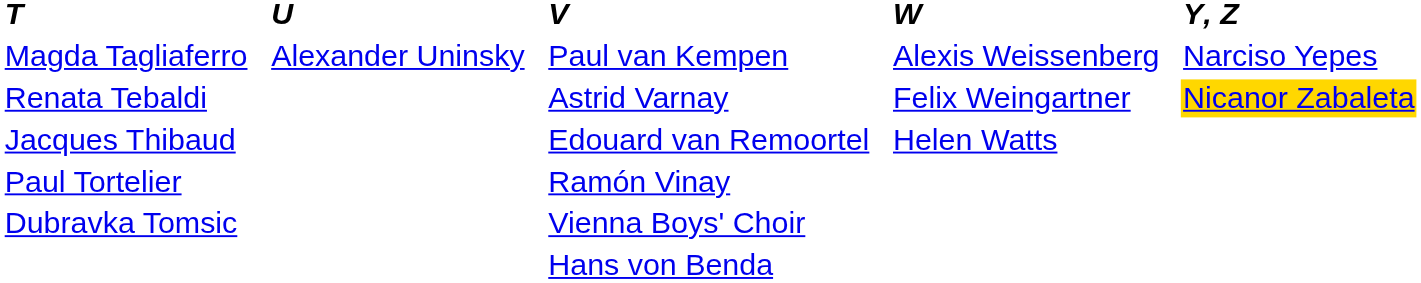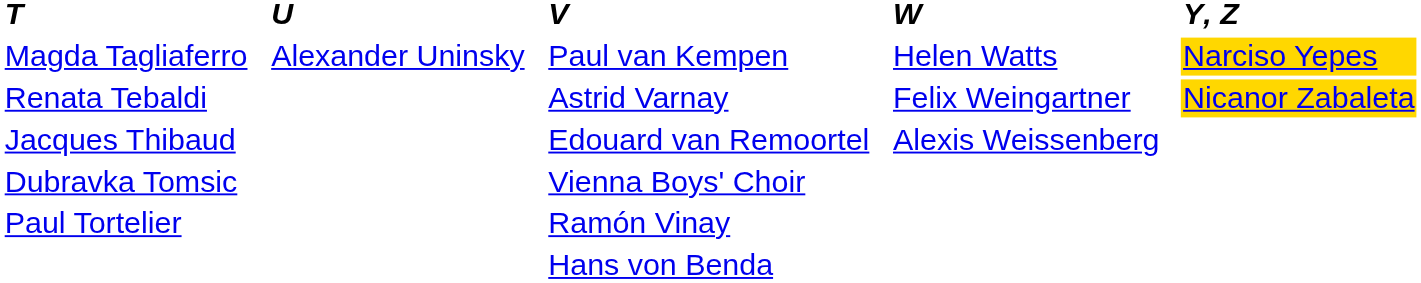Magda Tagliaferro | column 7: Alexis Weissenberg -> Helen Watts
Magda Tagliaferro | column 9: no background -> gold background
Jacques Thibaud | column 7: Helen Watts -> Alexis Weissenberg
rows swapped: Dubravka Tomsic <-> Paul Tortelier
